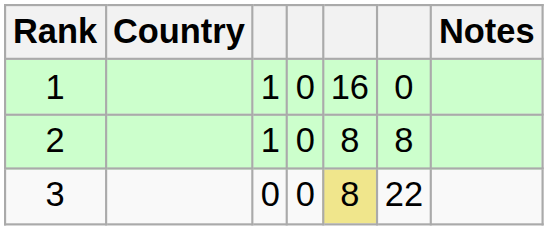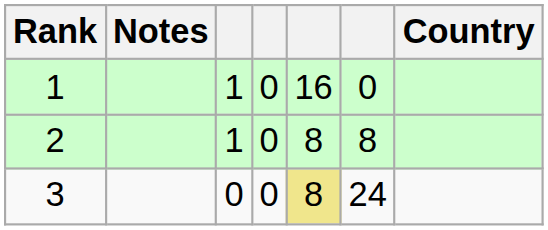columns swapped: Country <-> Notes
3 | column 6: 22 -> 24
